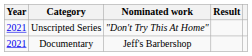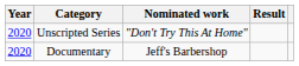Unscripted Series | Year: 2021 -> 2020
Documentary | Year: 2021 -> 2020
